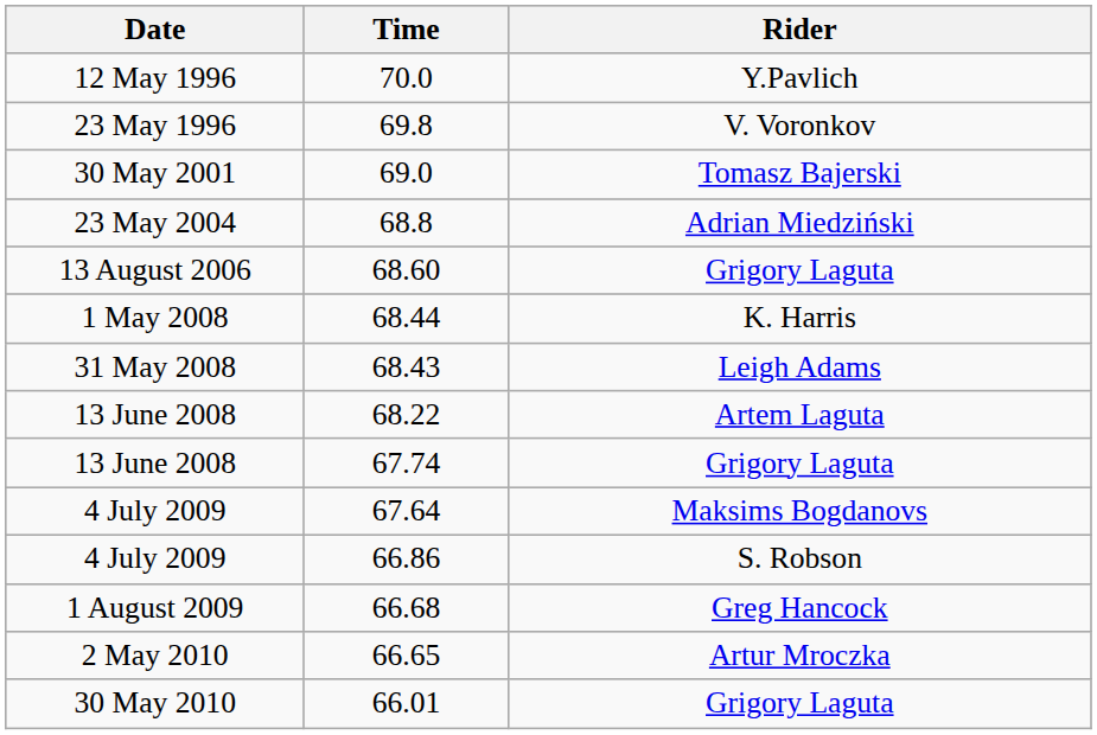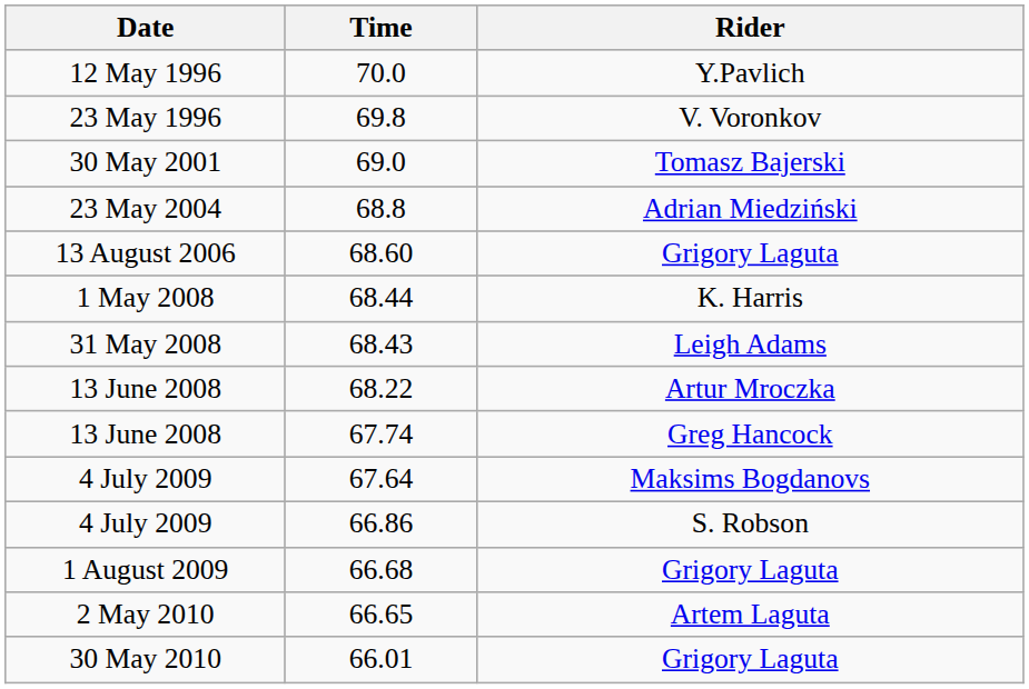68.22 | Rider: Artem Laguta -> Artur Mroczka
67.74 | Rider: Grigory Laguta -> Greg Hancock
66.68 | Rider: Greg Hancock -> Grigory Laguta
66.65 | Rider: Artur Mroczka -> Artem Laguta
